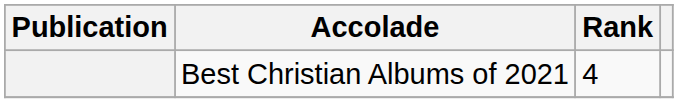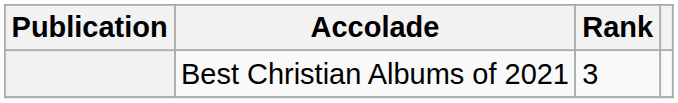Best Christian Albums of 2021 | Rank: 4 -> 3
